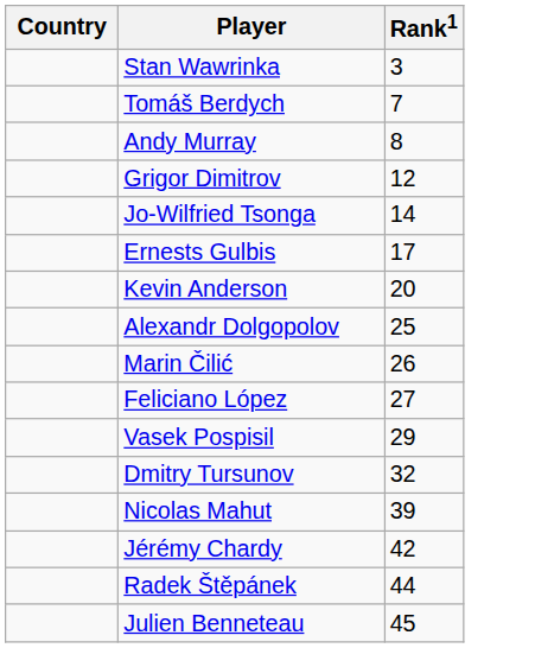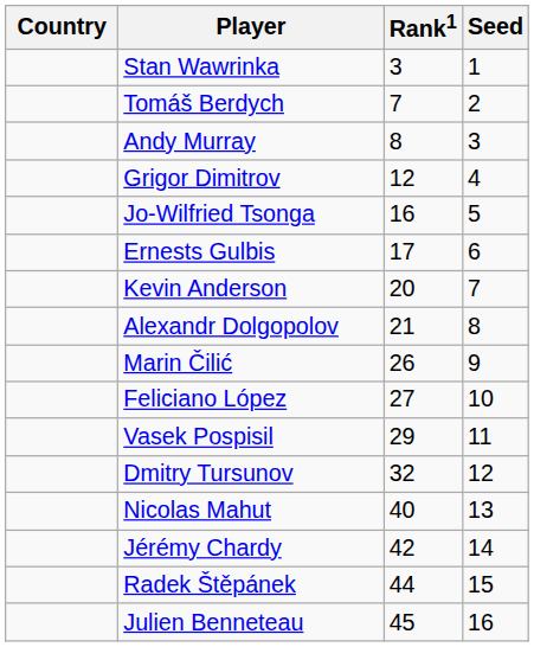+ column: Seed | 1 | 2 | 3 | 4 | 5 | 6 | 7 | 8 | 9 | 10 | 11 | 12 | 13 | 14 | 15 | 16
Jo-Wilfried Tsonga | Rank1: 14 -> 16
Alexandr Dolgopolov | Rank1: 25 -> 21
Nicolas Mahut | Rank1: 39 -> 40
